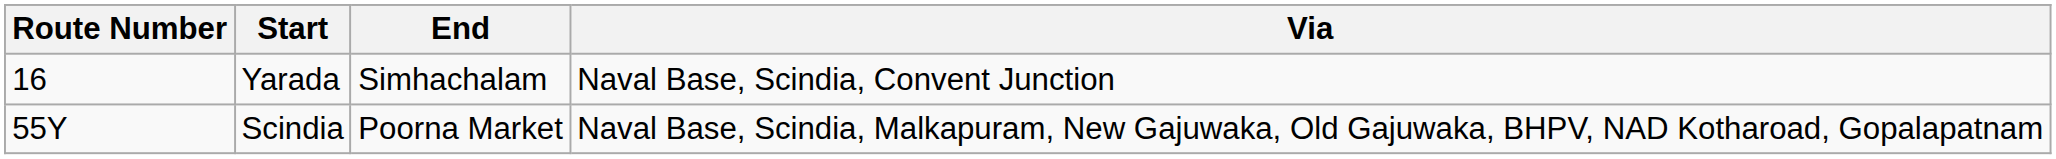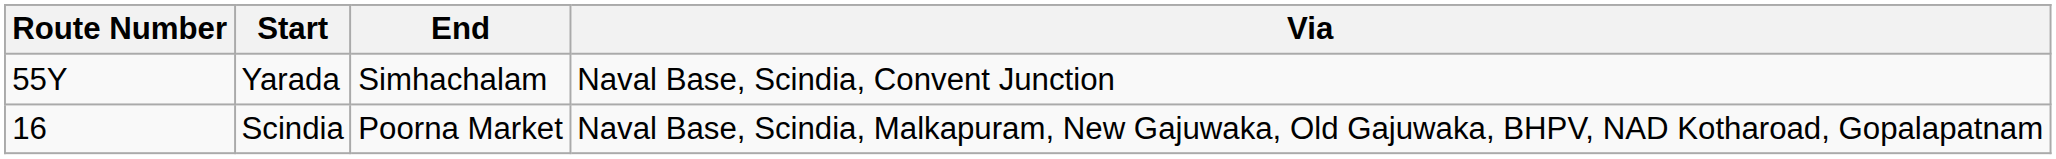Yarada | Route Number: 16 -> 55Y
Scindia | Route Number: 55Y -> 16
